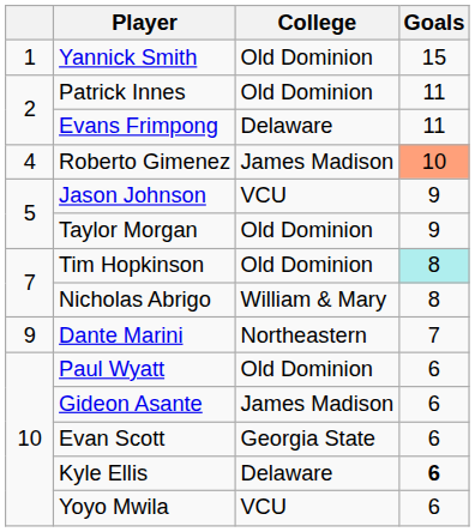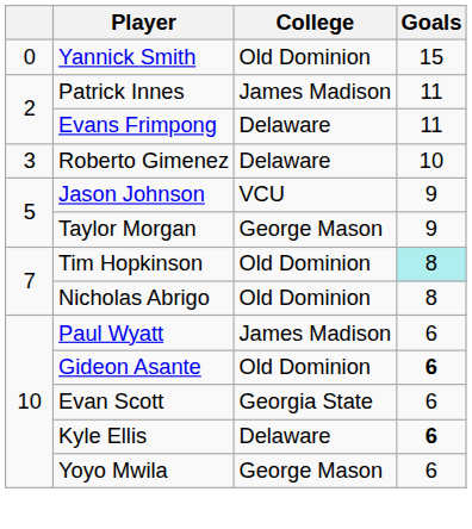Yannick Smith | column 1: 1 -> 0
Patrick Innes | College: Old Dominion -> James Madison
Roberto Gimenez | column 1: 4 -> 3
Roberto Gimenez | College: James Madison -> Delaware
Roberto Gimenez | Goals: lightsalmon background -> no background
Taylor Morgan | College: Old Dominion -> George Mason
Nicholas Abrigo | College: William & Mary -> Old Dominion
- row: 9 | Dante Marini | Northeastern | 7
Paul Wyatt | College: Old Dominion -> James Madison
Gideon Asante | College: James Madison -> Old Dominion
Gideon Asante | Goals: normal -> bold
Yoyo Mwila | College: VCU -> George Mason
